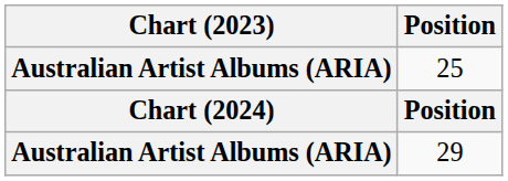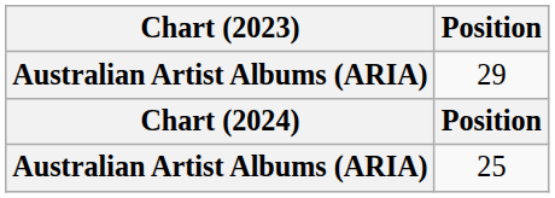rows swapped: 29 <-> 25
